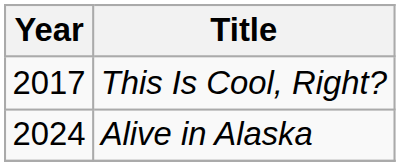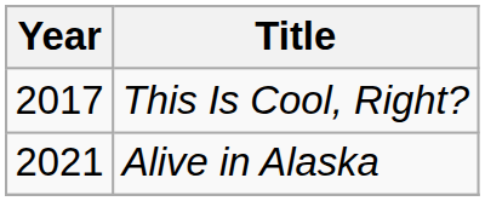Alive in Alaska | Year: 2024 -> 2021
